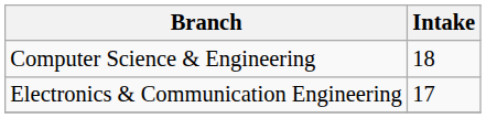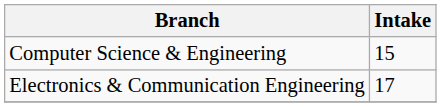Computer Science & Engineering | Intake: 18 -> 15
